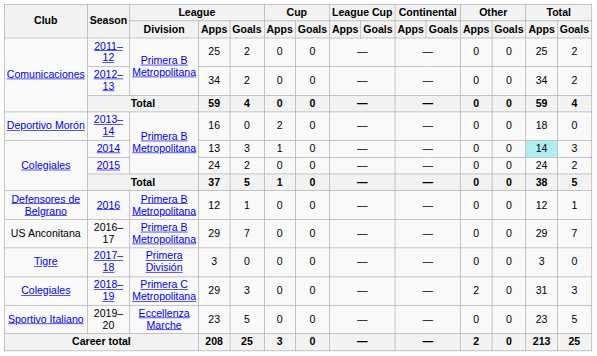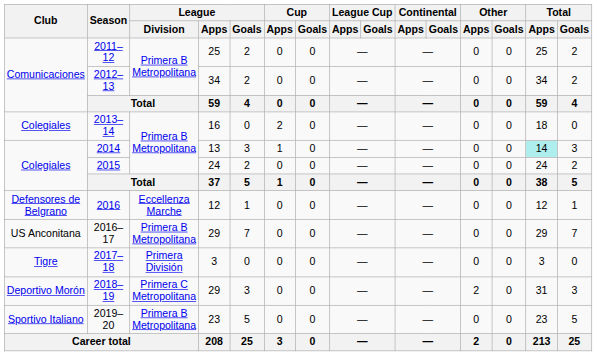2013–14 | Club: Deportivo Morón -> Colegiales
2016 | League / Division: Primera B Metropolitana -> Eccellenza Marche
2018–19 | Club: Colegiales -> Deportivo Morón
2019–20 | League / Division: Eccellenza Marche -> Primera B Metropolitana
